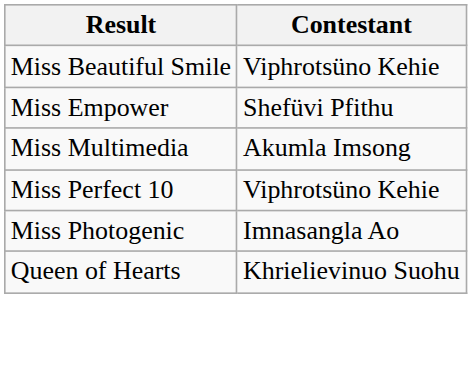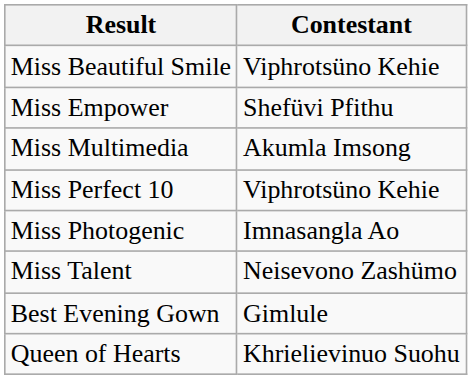+ row: Miss Talent | Neisevono Zashümo
+ row: Best Evening Gown | Gimlule
